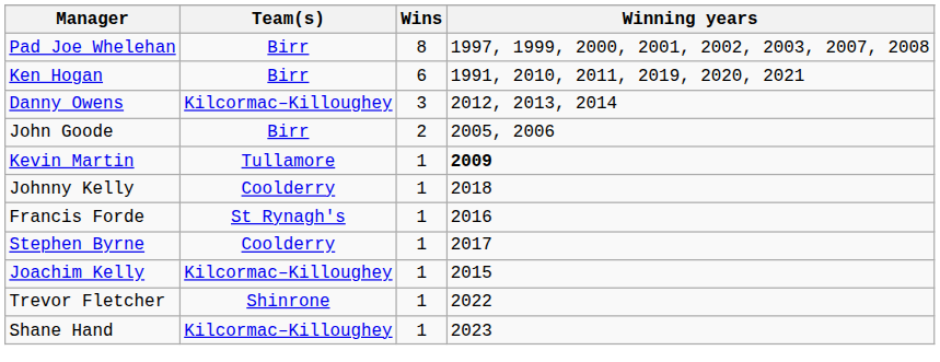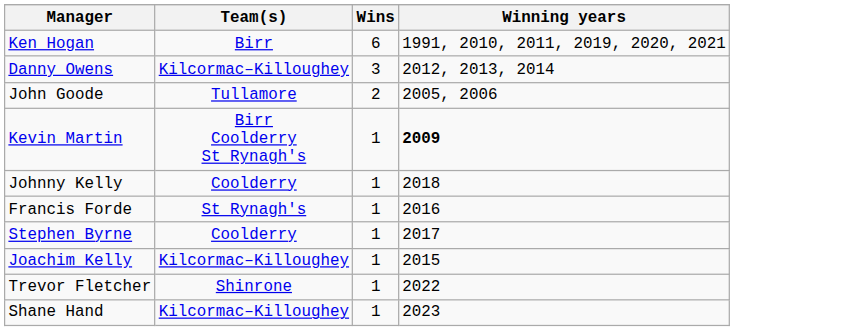- row: Pad Joe Whelehan | Birr | 8 | 1997, 1999, 2000, 2001, 2002, 2003, 2007, 2008
John Goode | Team(s): Birr -> Tullamore
Kevin Martin | Team(s): Tullamore -> Birr Coolderry St Rynagh's
